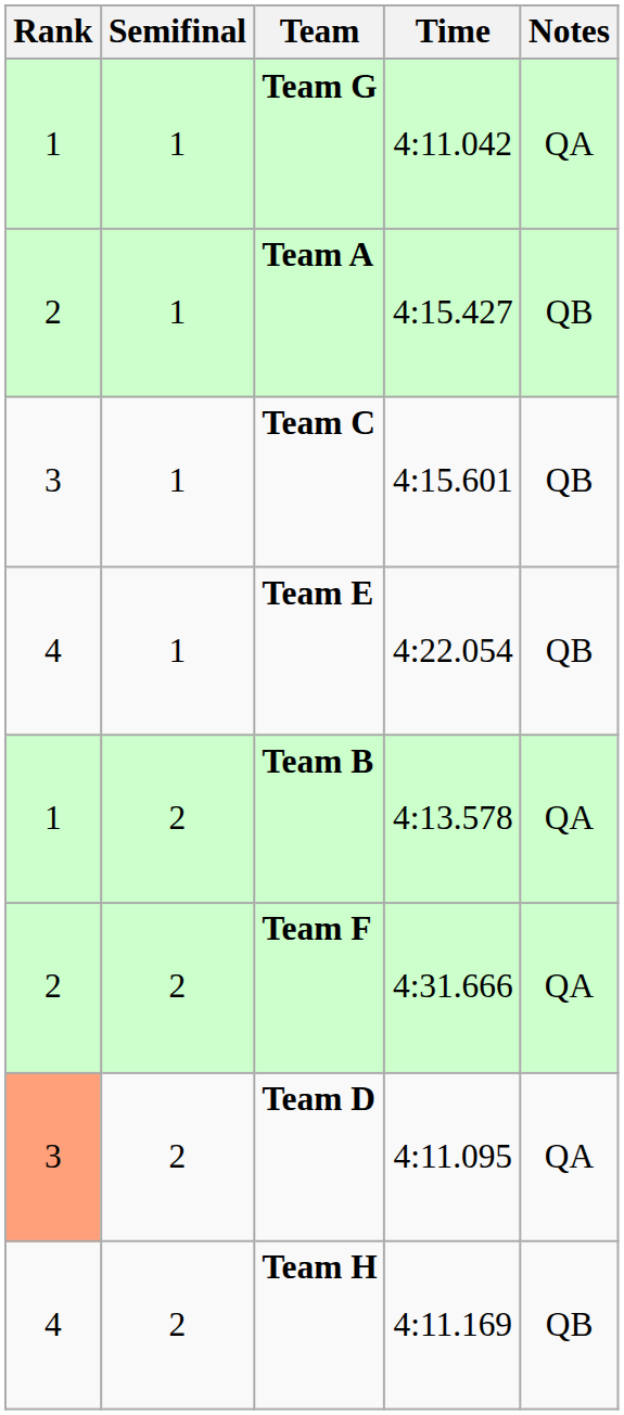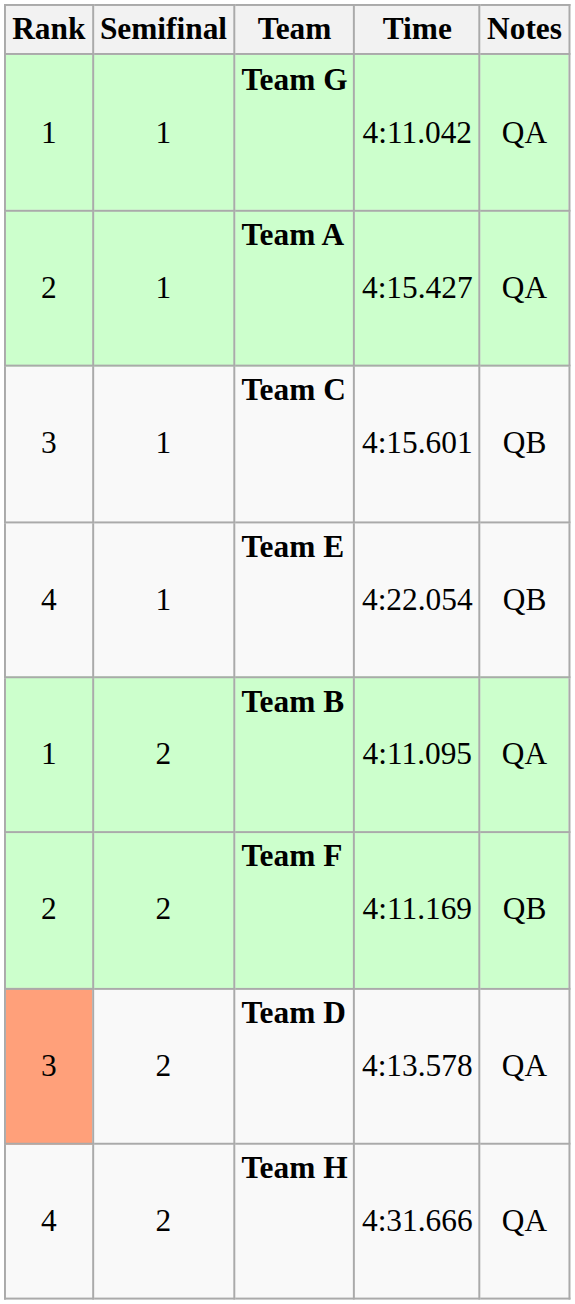Team A | Notes: QB -> QA
Team B | Time: 4:13.578 -> 4:11.095
Team F | Time: 4:31.666 -> 4:11.169
Team F | Notes: QA -> QB
Team D | Time: 4:11.095 -> 4:13.578
Team H | Time: 4:11.169 -> 4:31.666
Team H | Notes: QB -> QA
